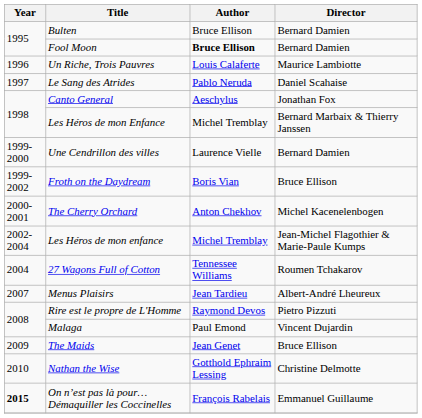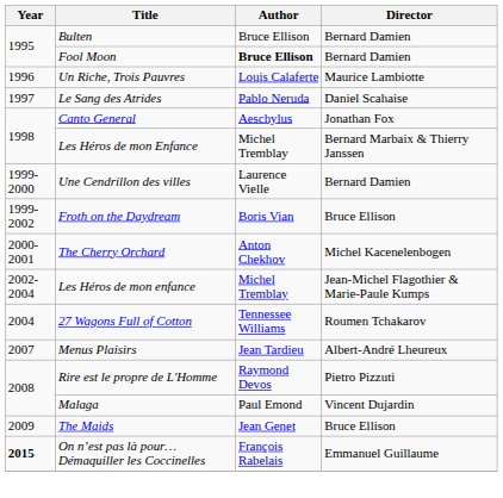- row: 2010 | Nathan the Wise | Gotthold Ephraim Lessing | Christine Delmotte
